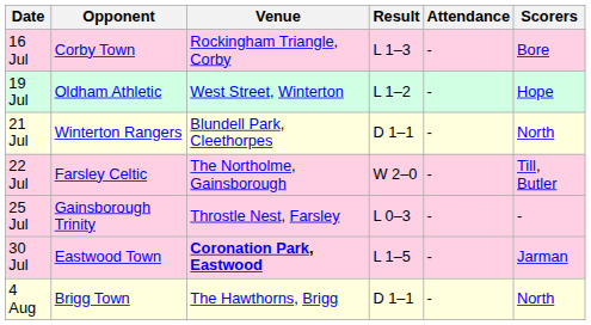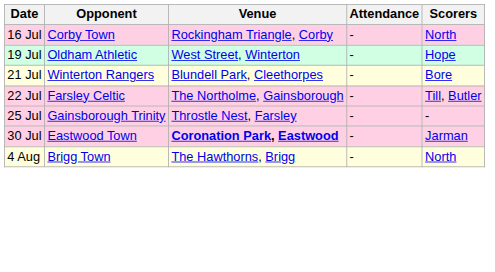- column: Result | L 1–3 | L 1–2 | D 1–1 | W 2–0 | L 0–3 | L 1–5 | D 1–1
16 Jul | Scorers: Bore -> North
21 Jul | Scorers: North -> Bore
